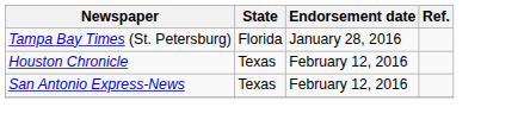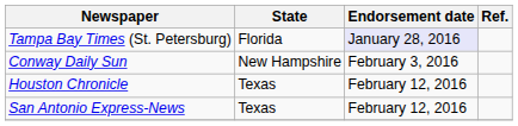Tampa Bay Times (St. Petersburg) | Endorsement date: no background -> lavender background
+ row: Conway Daily Sun | New Hampshire | February 3, 2016
